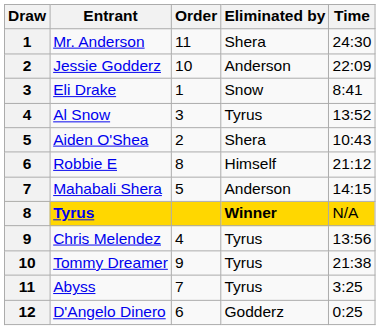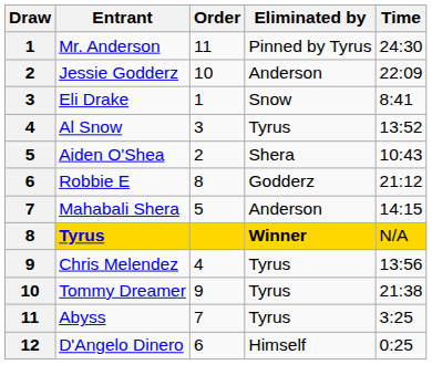Mr. Anderson | Eliminated by: Shera -> Pinned by Tyrus
Robbie E | Eliminated by: Himself -> Godderz
D'Angelo Dinero | Eliminated by: Godderz -> Himself
